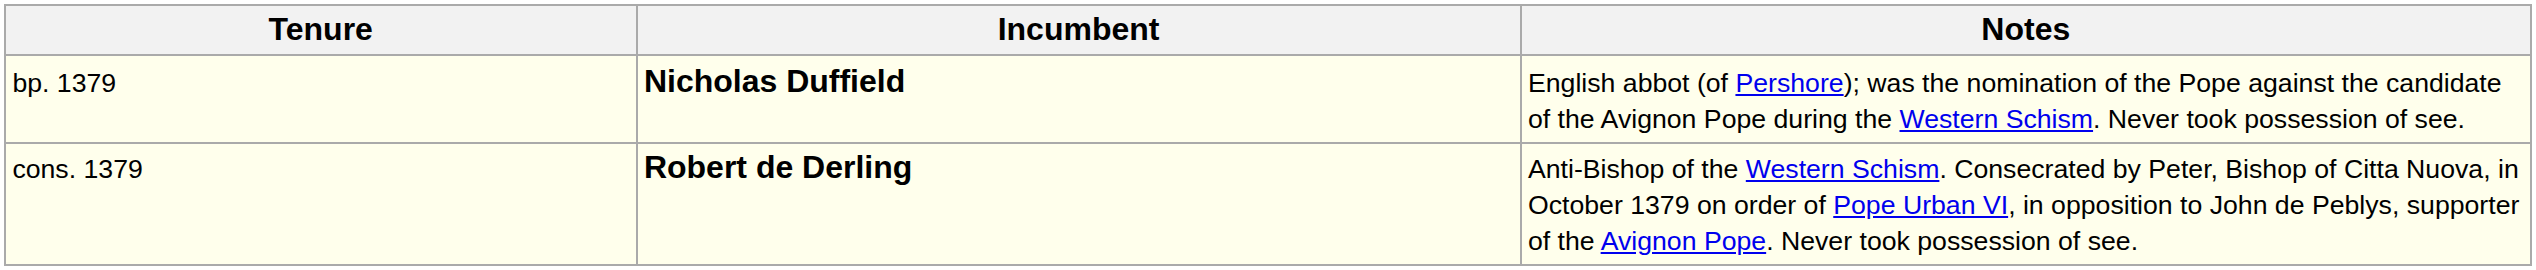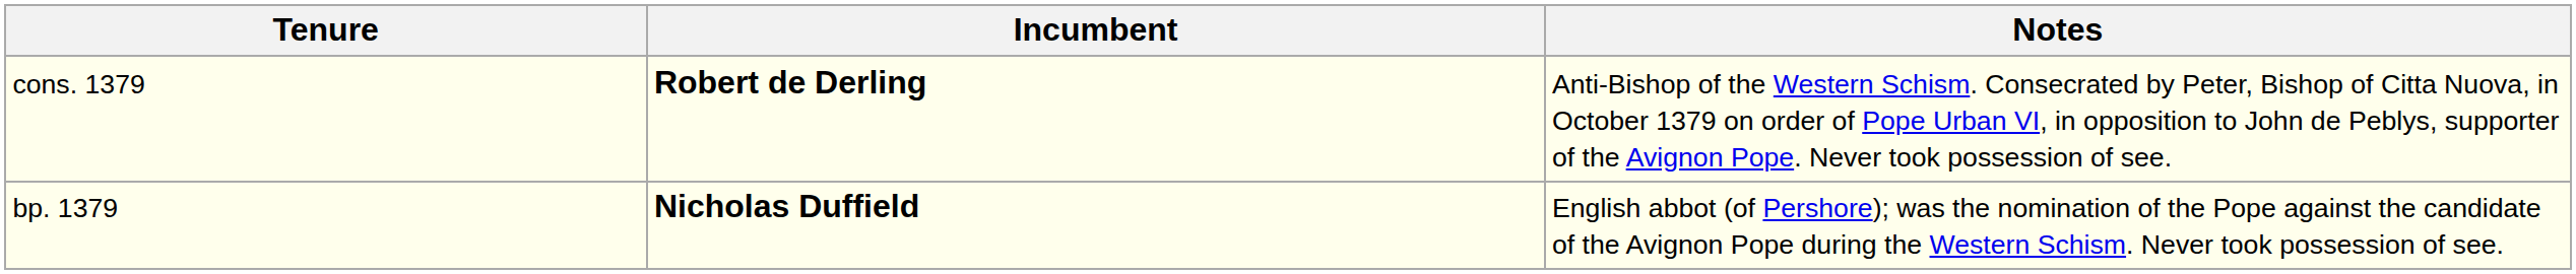rows swapped: cons. 1379 <-> bp. 1379
